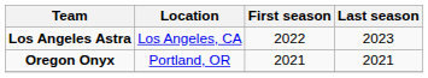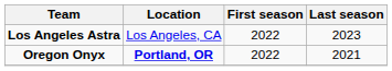Oregon Onyx | Location: normal -> bold
Oregon Onyx | First season: 2021 -> 2022
